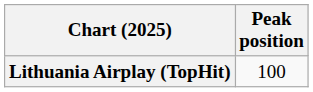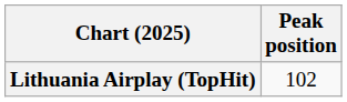Lithuania Airplay (TopHit) | Peak position: 100 -> 102
